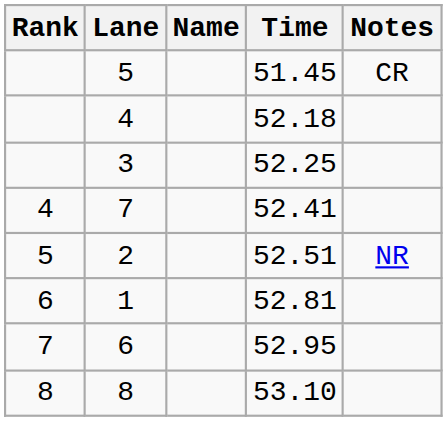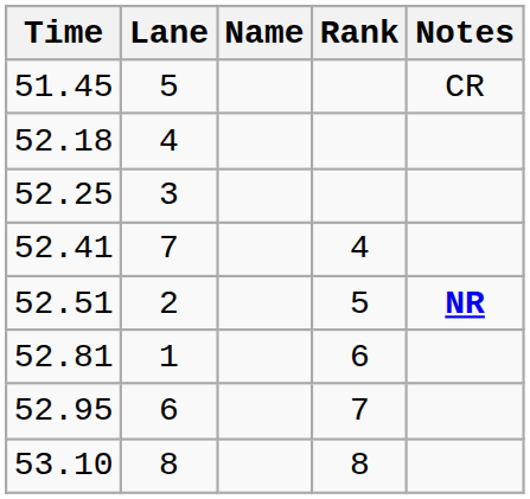columns swapped: Rank <-> Time
2 | Notes: normal -> bold
